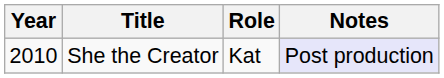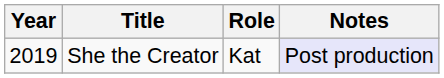She the Creator | Year: 2010 -> 2019
